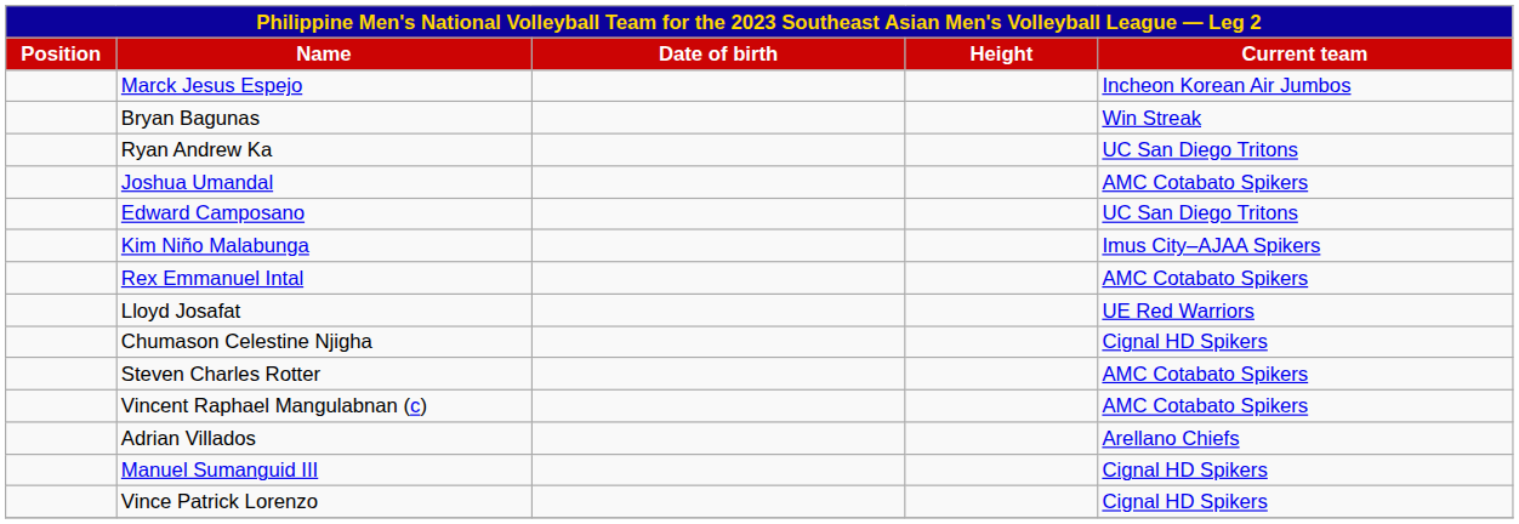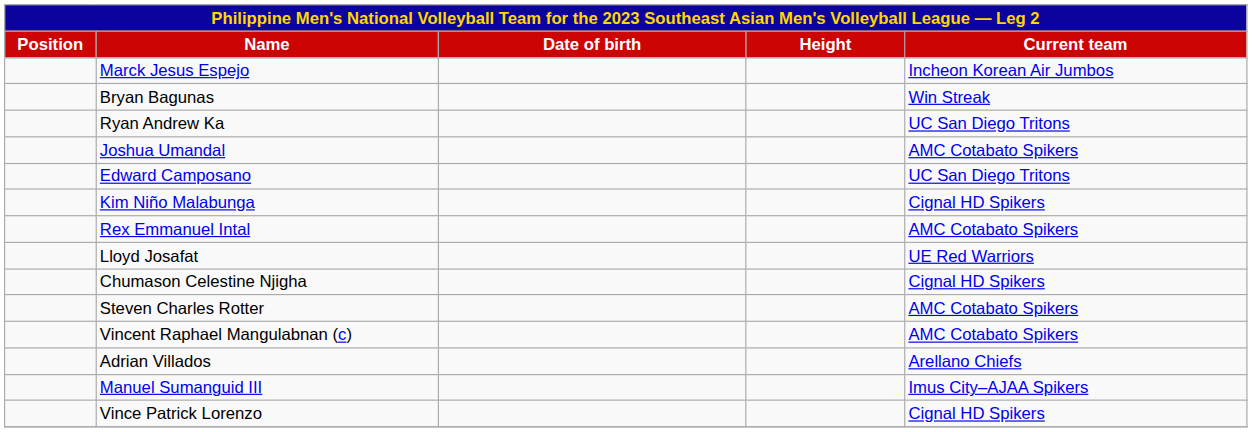Kim Niño Malabunga | Current team: Imus City–AJAA Spikers -> Cignal HD Spikers
Manuel Sumanguid III | Current team: Cignal HD Spikers -> Imus City–AJAA Spikers
